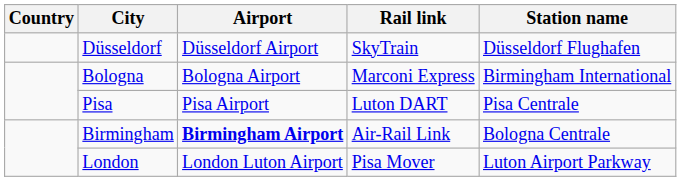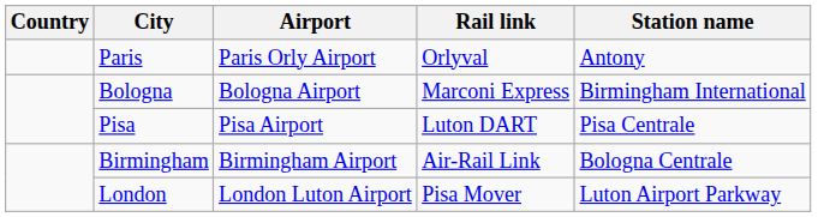+ row: Paris | Paris Orly Airport | Orlyval | Antony
- row: Düsseldorf | Düsseldorf Airport | SkyTrain | Düsseldorf Flughafen
Birmingham | Airport: bold -> normal
